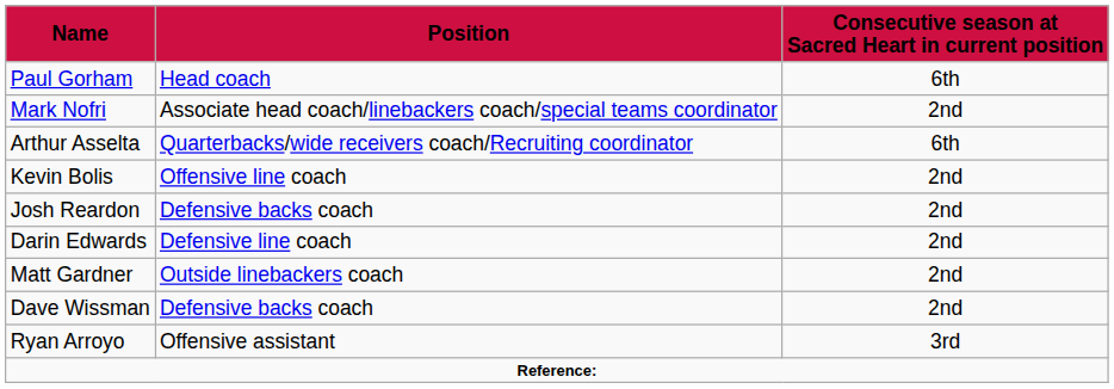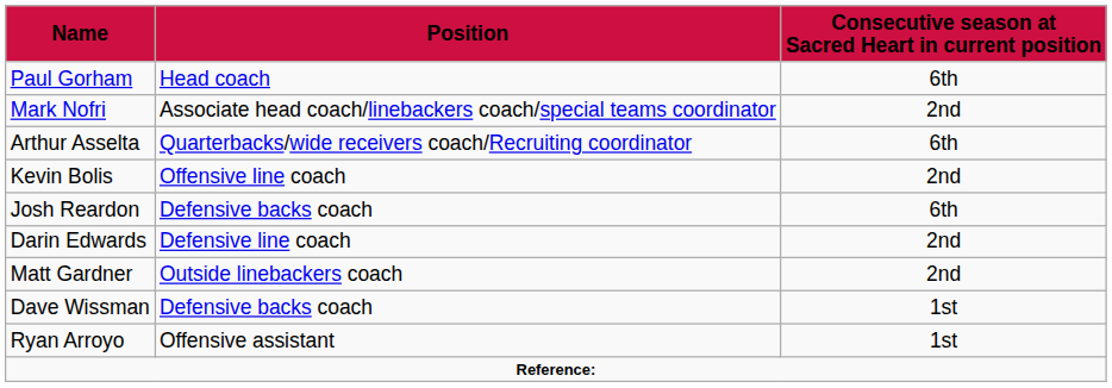Josh Reardon | Consecutive season at Sacred Heart in current position: 2nd -> 6th
Dave Wissman | Consecutive season at Sacred Heart in current position: 2nd -> 1st
Ryan Arroyo | Consecutive season at Sacred Heart in current position: 3rd -> 1st
